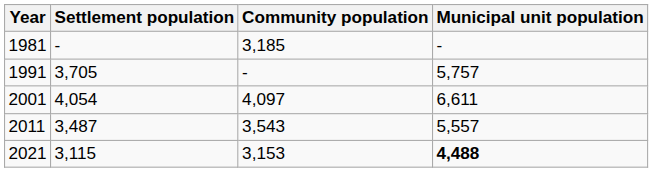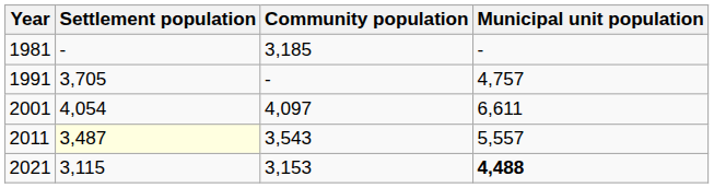1991 | Municipal unit population: 5,757 -> 4,757
2011 | Settlement population: no background -> lightyellow background
